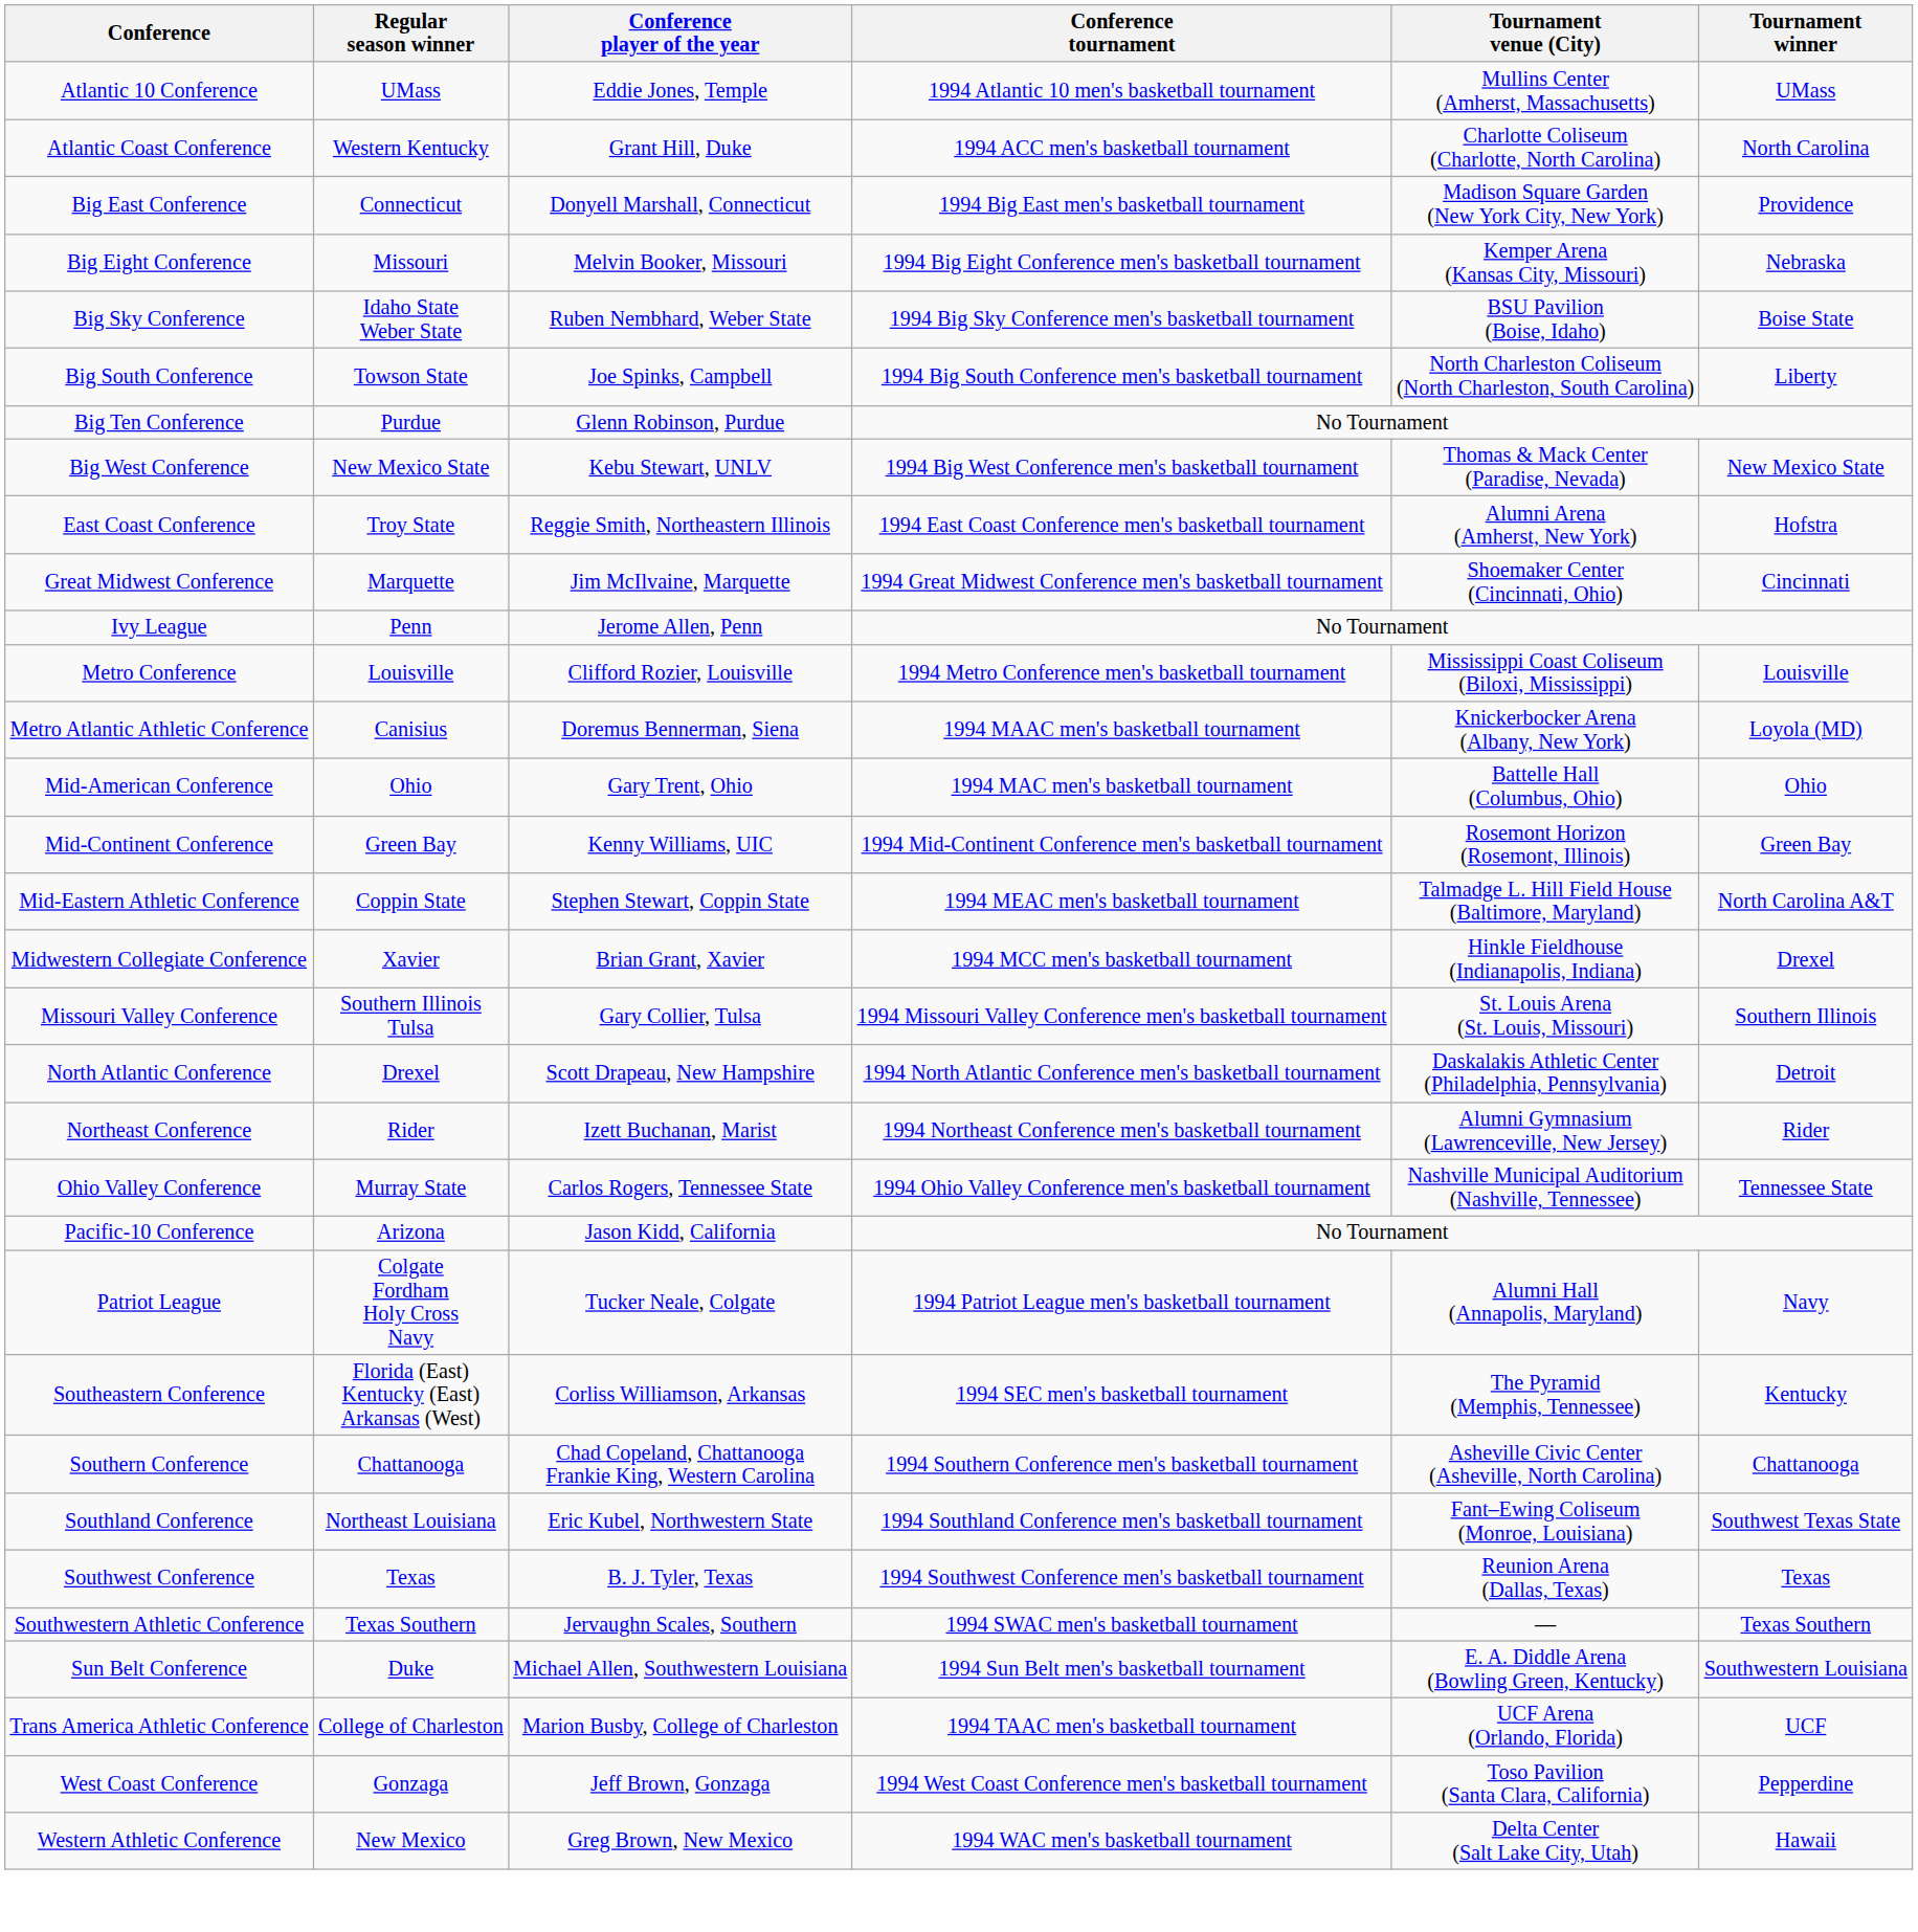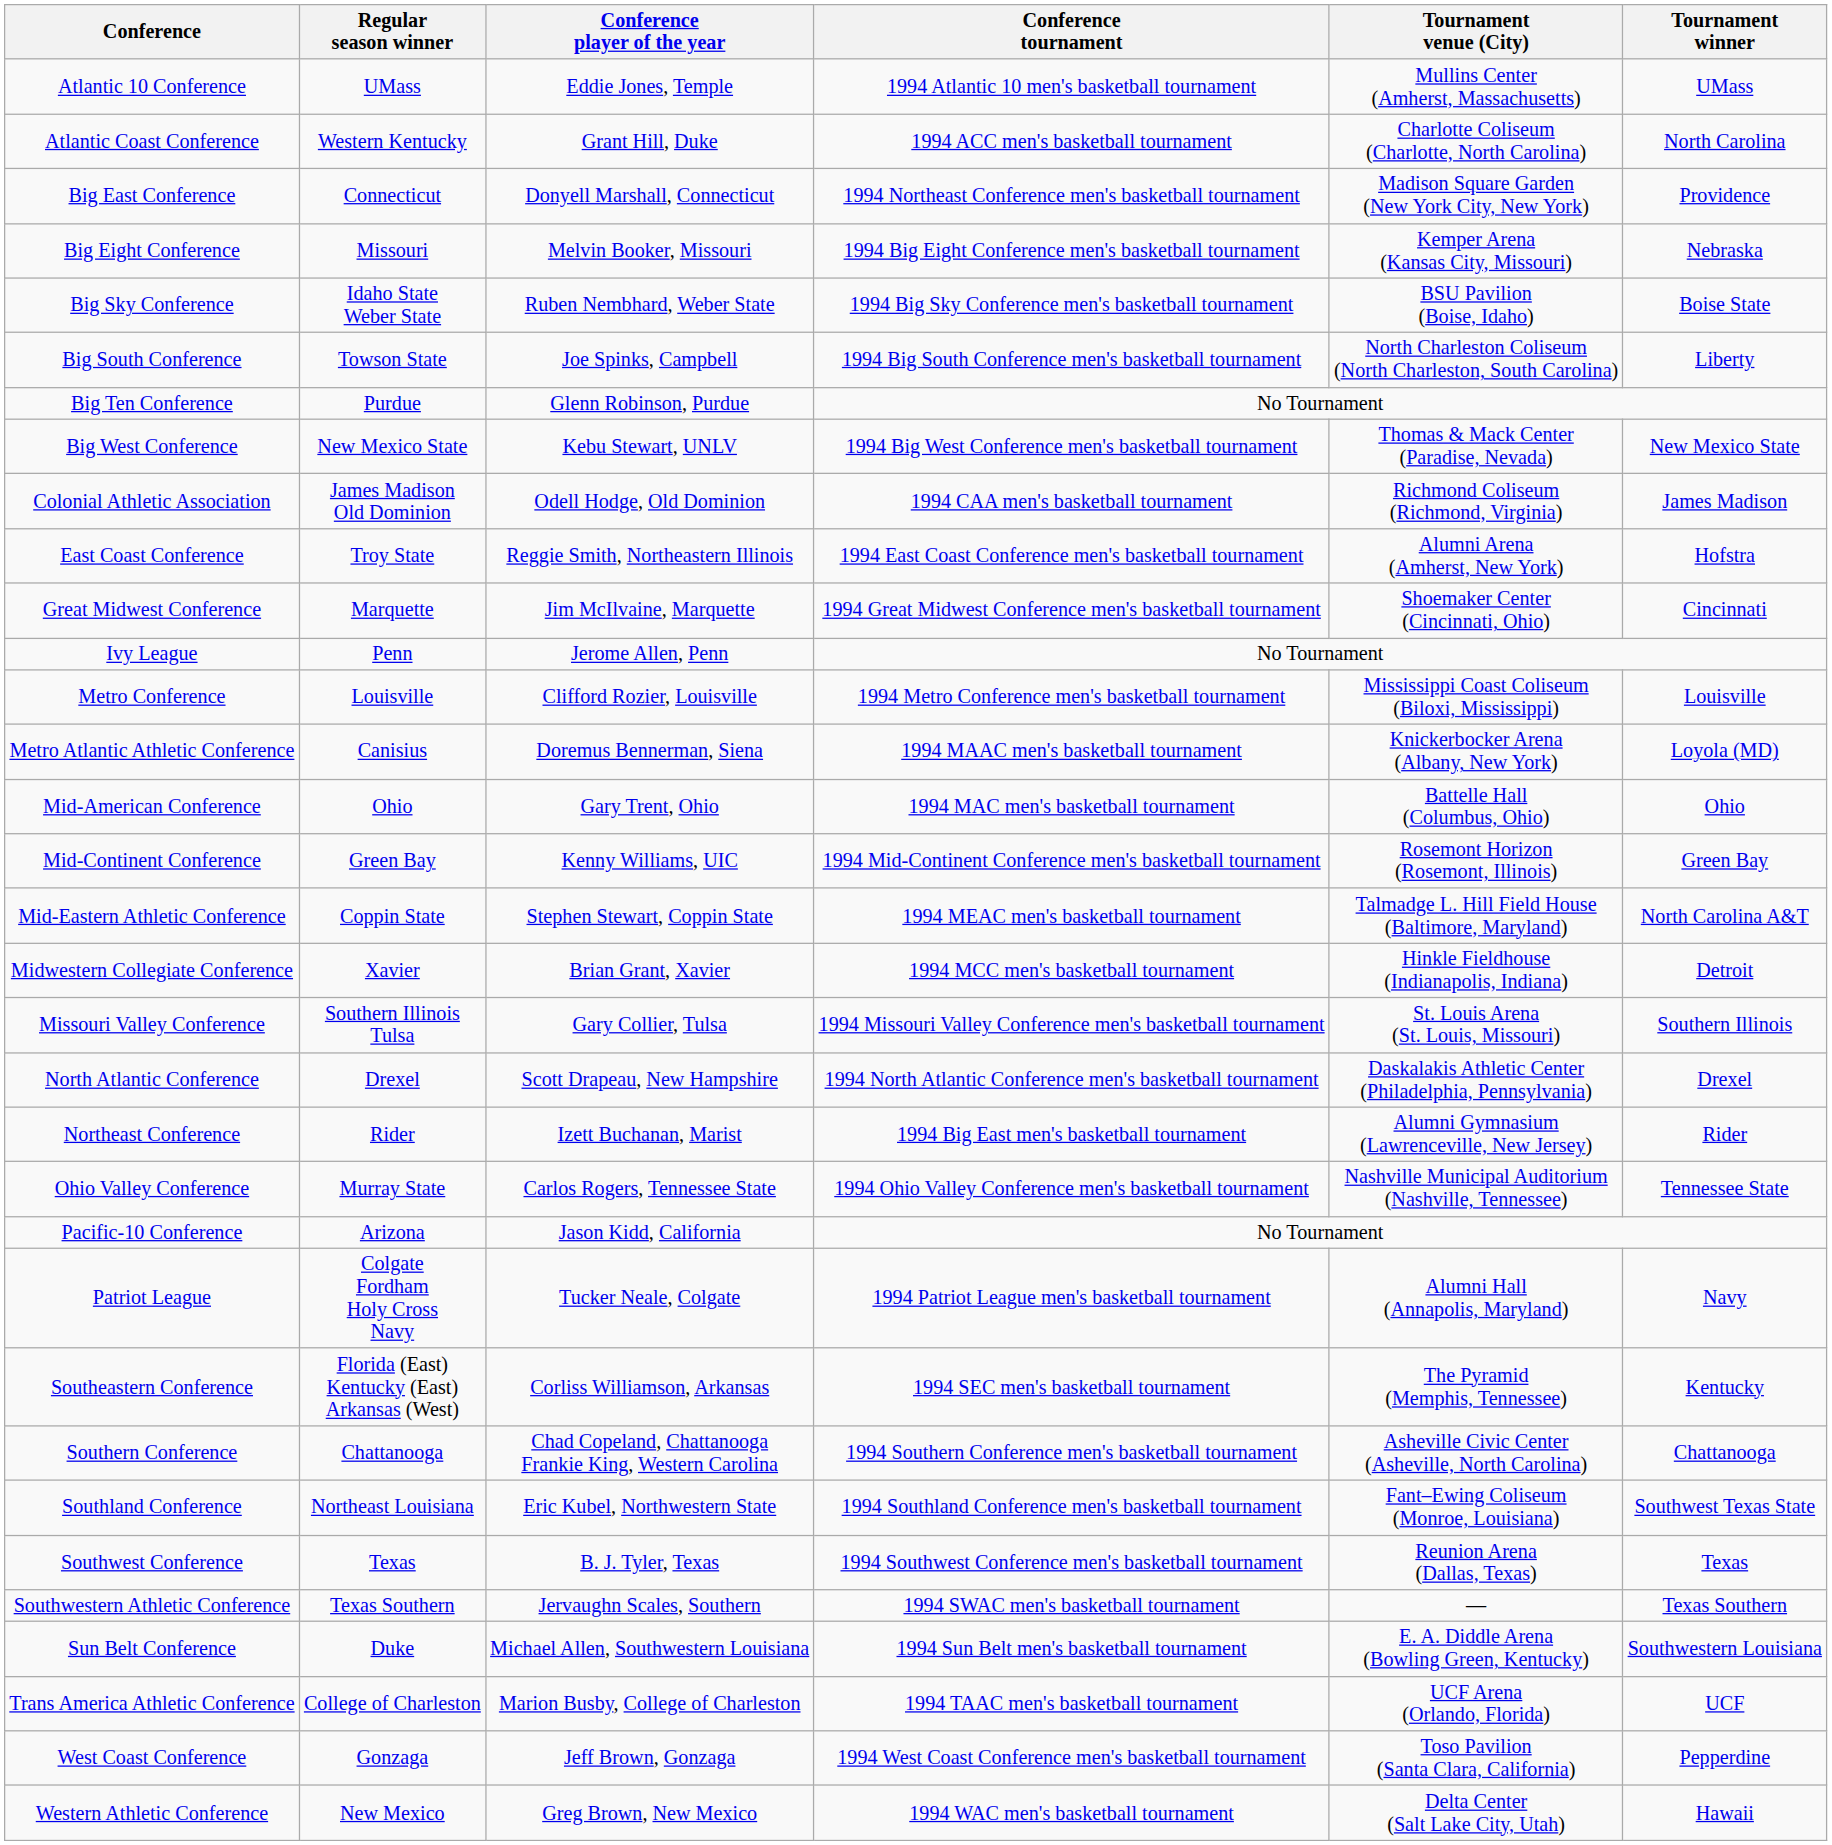Big East Conference | Conference tournament: 1994 Big East men's basketball tournament -> 1994 Northeast Conference men's basketball tournament
+ row: Colonial Athletic Association | James Madison Old Dominion | Odell Hodge, Old Dominion | 1994 CAA men's basketball tournament | Richmond Coliseum (Richmond, Virginia) | James Madison
Midwestern Collegiate Conference | Tournament winner: Drexel -> Detroit
North Atlantic Conference | Tournament winner: Detroit -> Drexel
Northeast Conference | Conference tournament: 1994 Northeast Conference men's basketball tournament -> 1994 Big East men's basketball tournament
